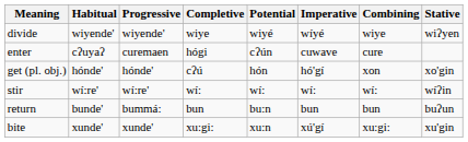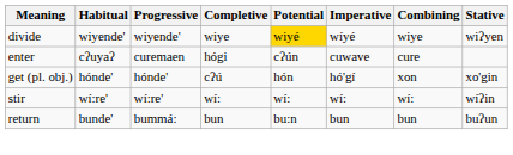divide | Potential: no background -> gold background
- row: bite | xunde' | xunde' | xu:gi: | xu:n | xú'gí | xu:gi: | xu'gin
